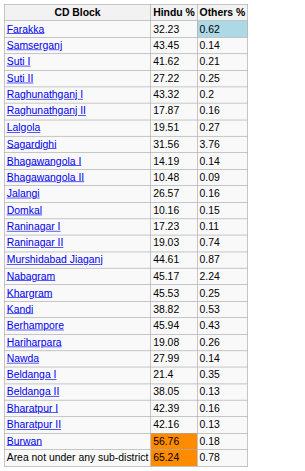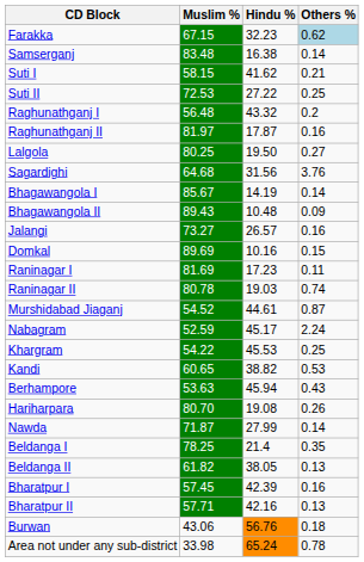+ column: Muslim % | 67.15 | 83.48 | 58.15 | 72.53 | 56.48 | 81.97 | 80.25 | 64.68 | 85.67 | 89.43 | 73.27 | 89.69 | 81.69 | 80.78 | 54.52 | 52.59 | 54.22 | 60.65 | 53.63 | 80.70 | 71.87 | 78.25 | 61.82 | 57.45 | 57.71 | 43.06 | 33.98
Samserganj | Hindu %: 43.45 -> 16.38
Lalgola | Hindu %: 19.51 -> 19.50
